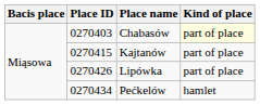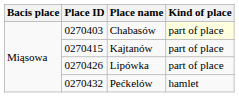Pećkelów | Place ID: 0270434 -> 0270432
